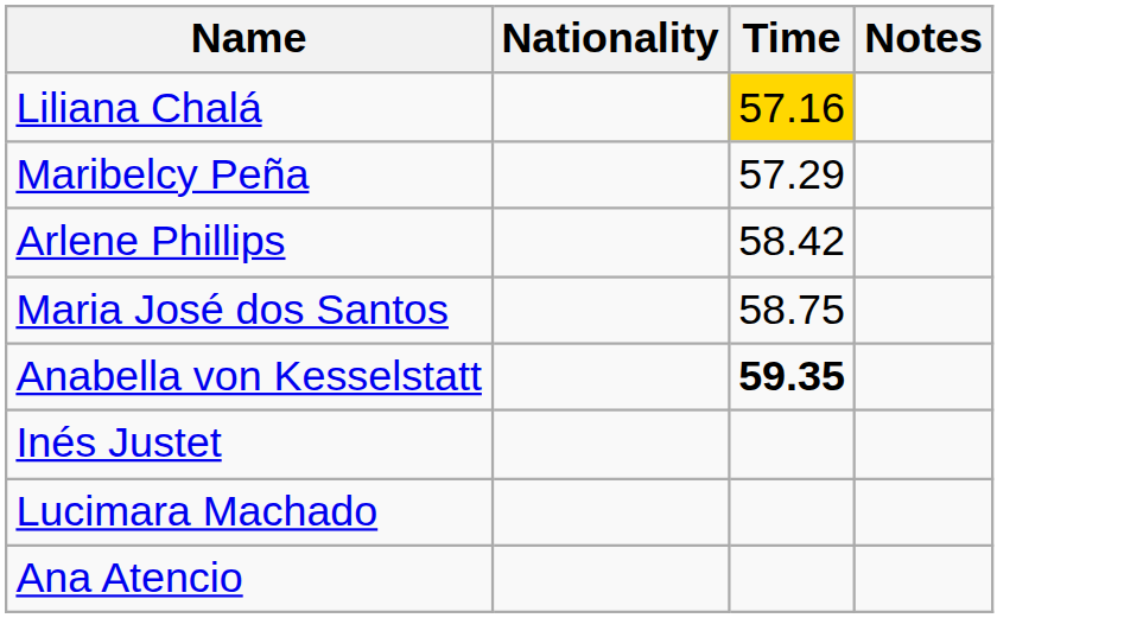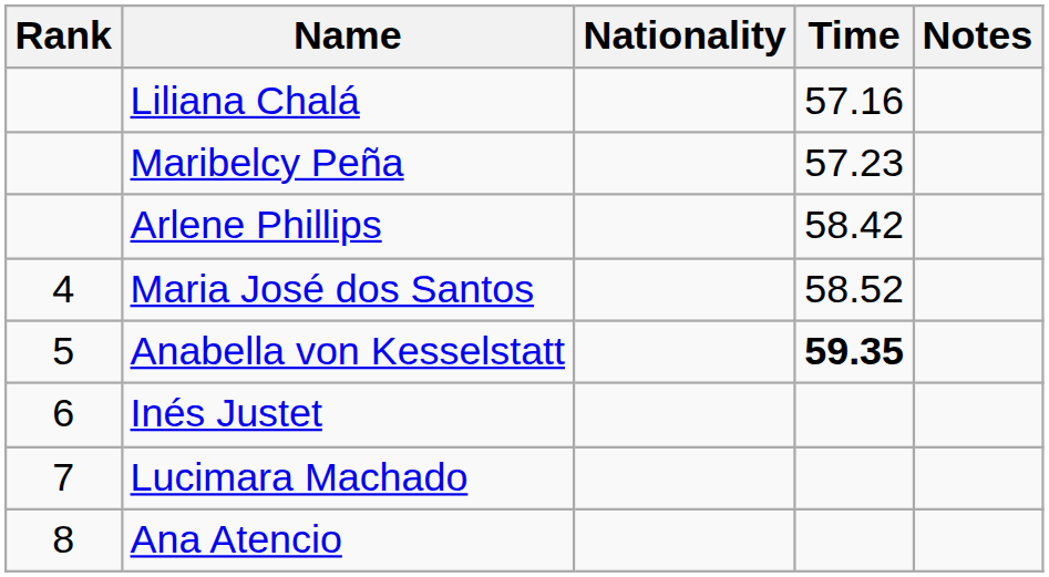+ column: Rank | 4 | 5 | 6 | 7 | 8
Liliana Chalá | Time: gold background -> no background
Maribelcy Peña | Time: 57.29 -> 57.23
Maria José dos Santos | Time: 58.75 -> 58.52
